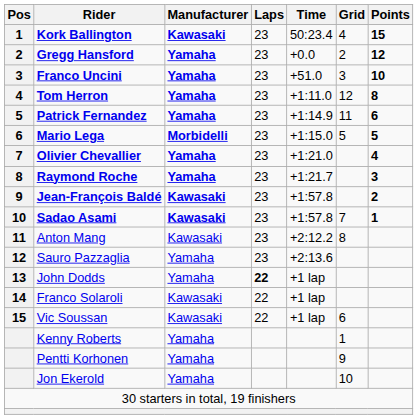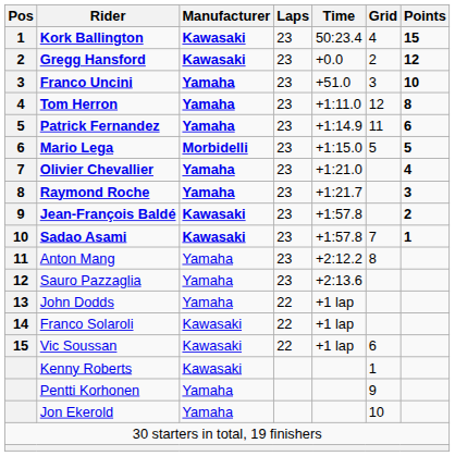Gregg Hansford | Manufacturer: Yamaha -> Kawasaki
Anton Mang | Manufacturer: Kawasaki -> Yamaha
John Dodds | Laps: bold -> normal
Kenny Roberts | Manufacturer: Yamaha -> Kawasaki
